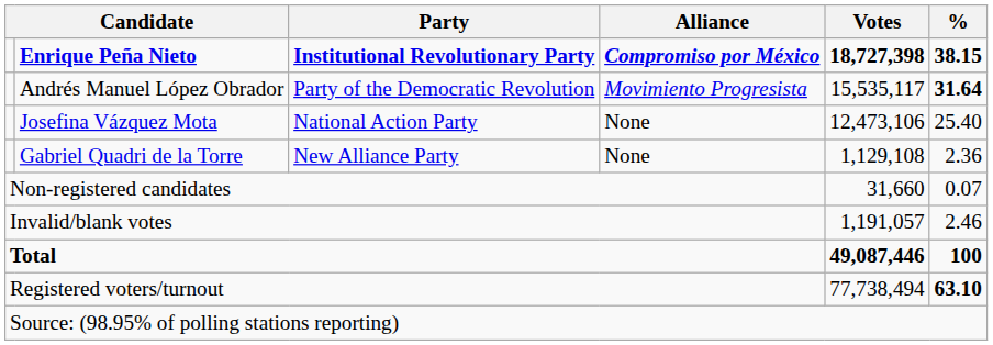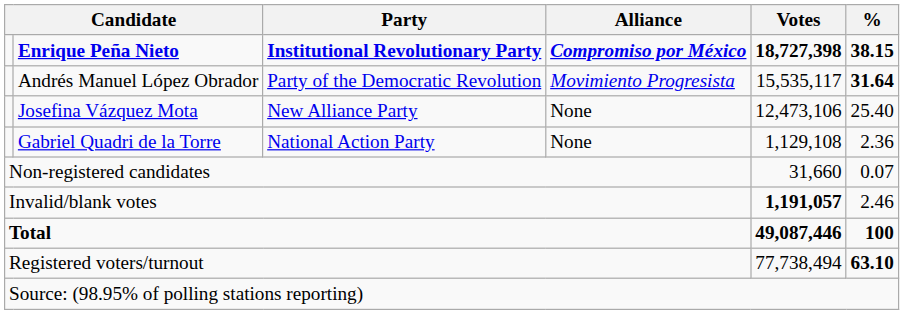Josefina Vázquez Mota | Party: National Action Party -> New Alliance Party
Gabriel Quadri de la Torre | Party: New Alliance Party -> National Action Party
Invalid/blank votes | Votes: normal -> bold
